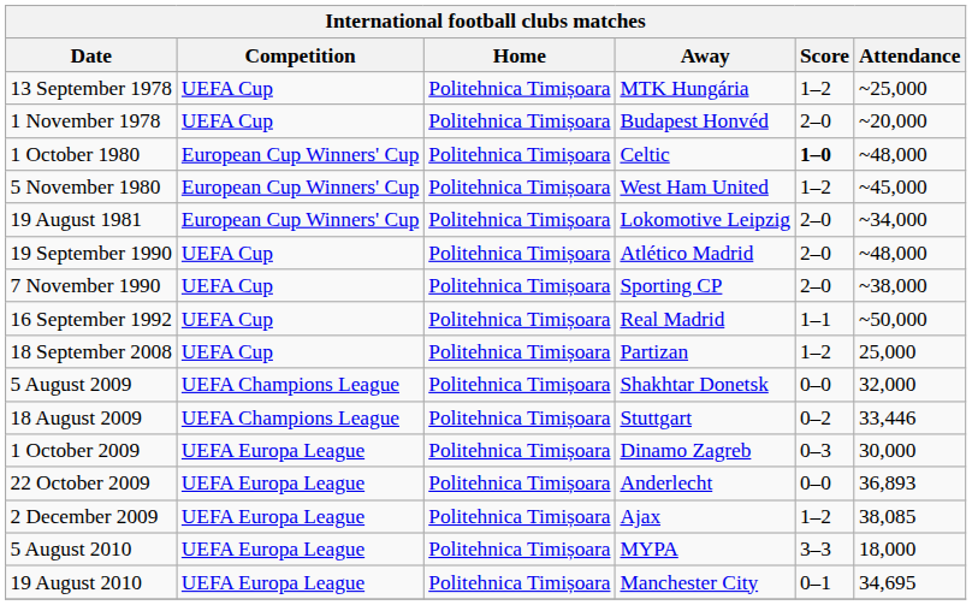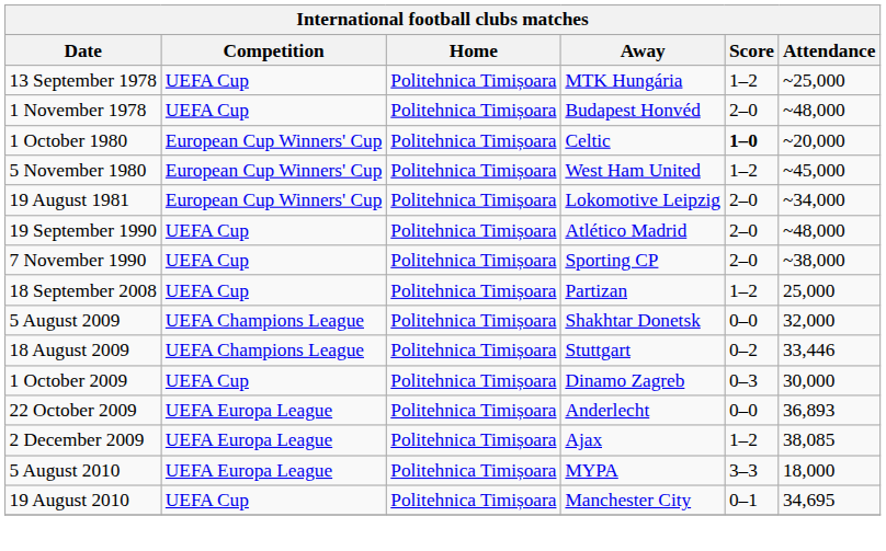1 November 1978 | Attendance: ~20,000 -> ~48,000
1 October 1980 | Attendance: ~48,000 -> ~20,000
- row: 16 September 1992 | UEFA Cup | Politehnica Timișoara | Real Madrid | 1–1 | ~50,000
1 October 2009 | Competition: UEFA Europa League -> UEFA Cup
19 August 2010 | Competition: UEFA Europa League -> UEFA Cup
